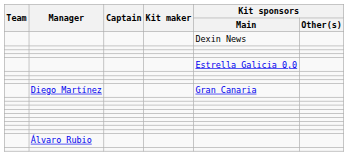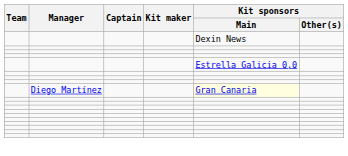Diego Martínez | Kit sponsors / Main: no background -> lightyellow background
- row: Álvaro Rubio
